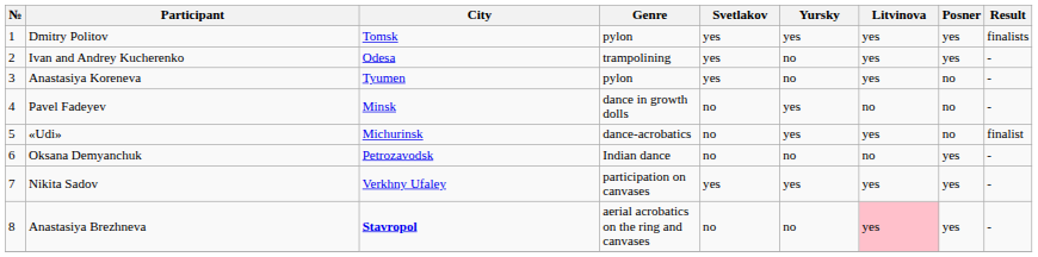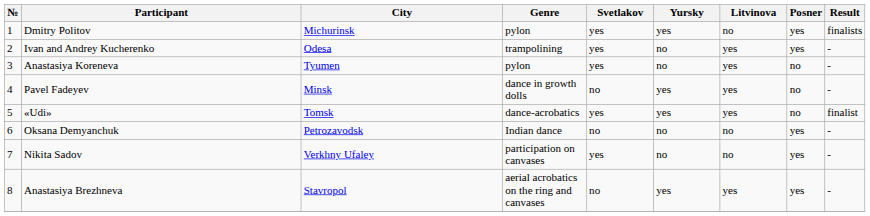Dmitry Politov | City: Tomsk -> Michurinsk
Dmitry Politov | Litvinova: yes -> no
Pavel Fadeyev | Litvinova: no -> yes
«Udi» | City: Michurinsk -> Tomsk
«Udi» | Svetlakov: no -> yes
Nikita Sadov | Yursky: yes -> no
Nikita Sadov | Litvinova: yes -> no
Anastasiya Brezhneva | City: bold -> normal
Anastasiya Brezhneva | Yursky: no -> yes
Anastasiya Brezhneva | Litvinova: pink background -> no background
